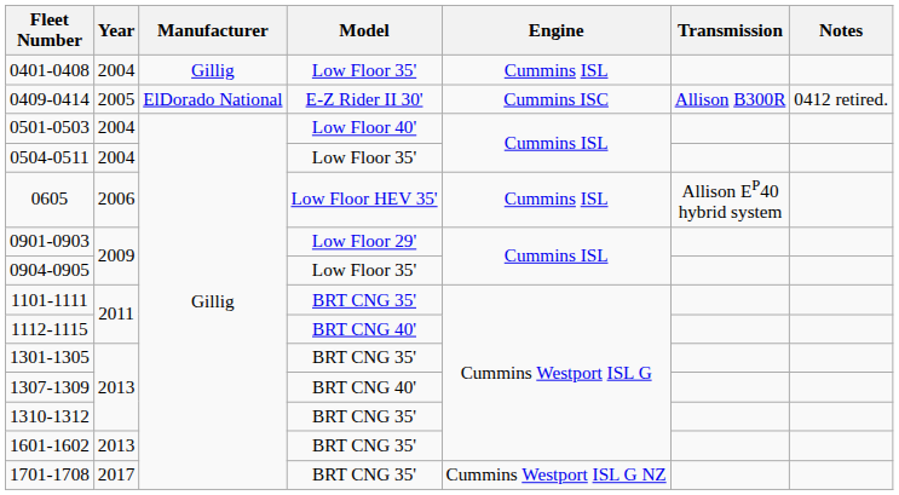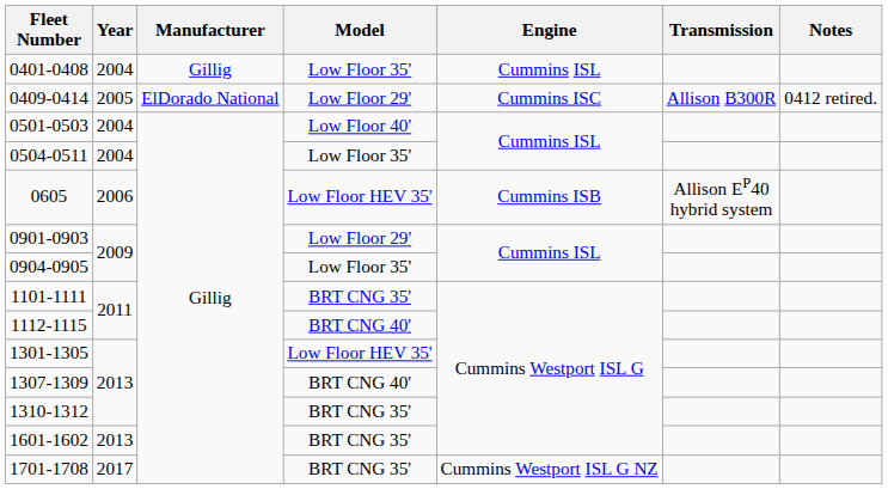0409-0414 | Model: E-Z Rider II 30' -> Low Floor 29'
0605 | Engine: Cummins ISL -> Cummins ISB
1301-1305 | Model: BRT CNG 35' -> Low Floor HEV 35'
